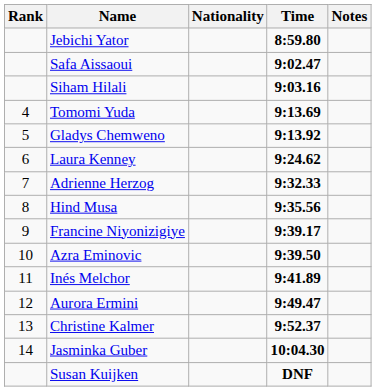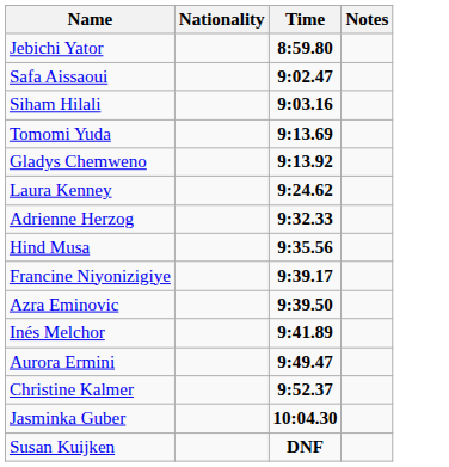- column: Rank | 4 | 5 | 6 | 7 | 8 | 9 | 10 | 11 | 12 | 13 | 14
